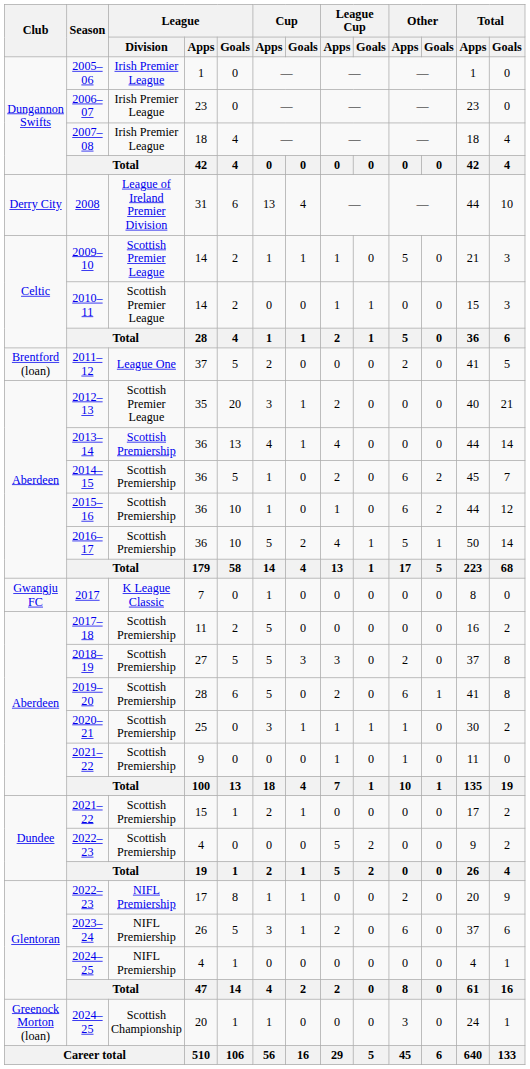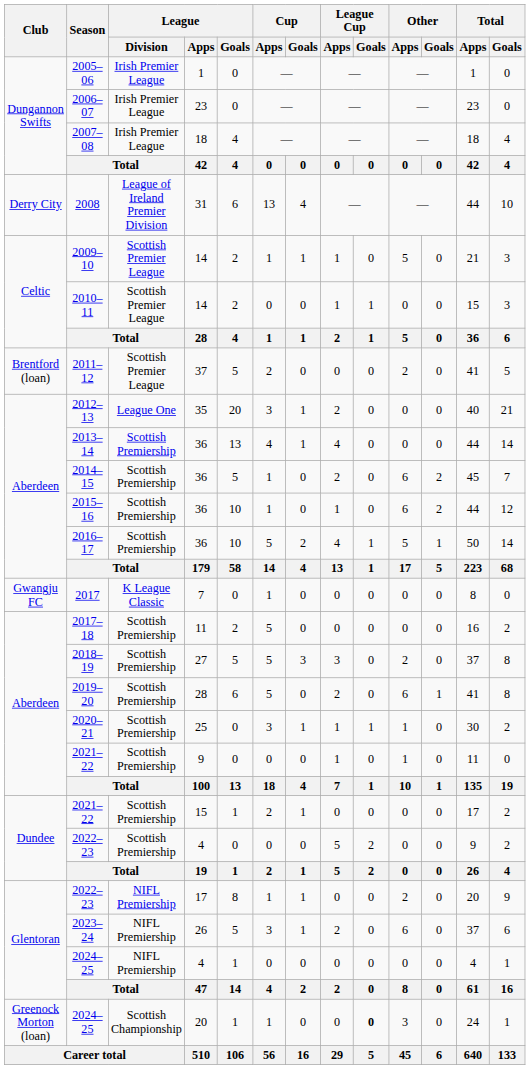2011–12 | League / Division: League One -> Scottish Premier League
2012–13 | League / Division: Scottish Premier League -> League One
2024–25 / 20 | League Cup / Goals: normal -> bold
